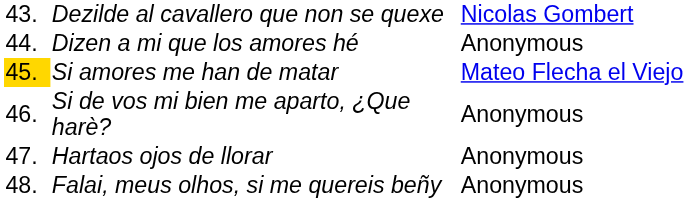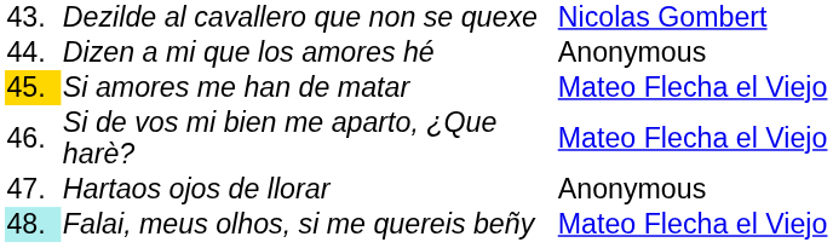Si de vos mi bien me aparto, ¿Que harè? | column 3: Anonymous -> Mateo Flecha el Viejo
Falai, meus olhos, si me quereis beñy | column 1: no background -> paleturquoise background
Falai, meus olhos, si me quereis beñy | column 3: Anonymous -> Mateo Flecha el Viejo
